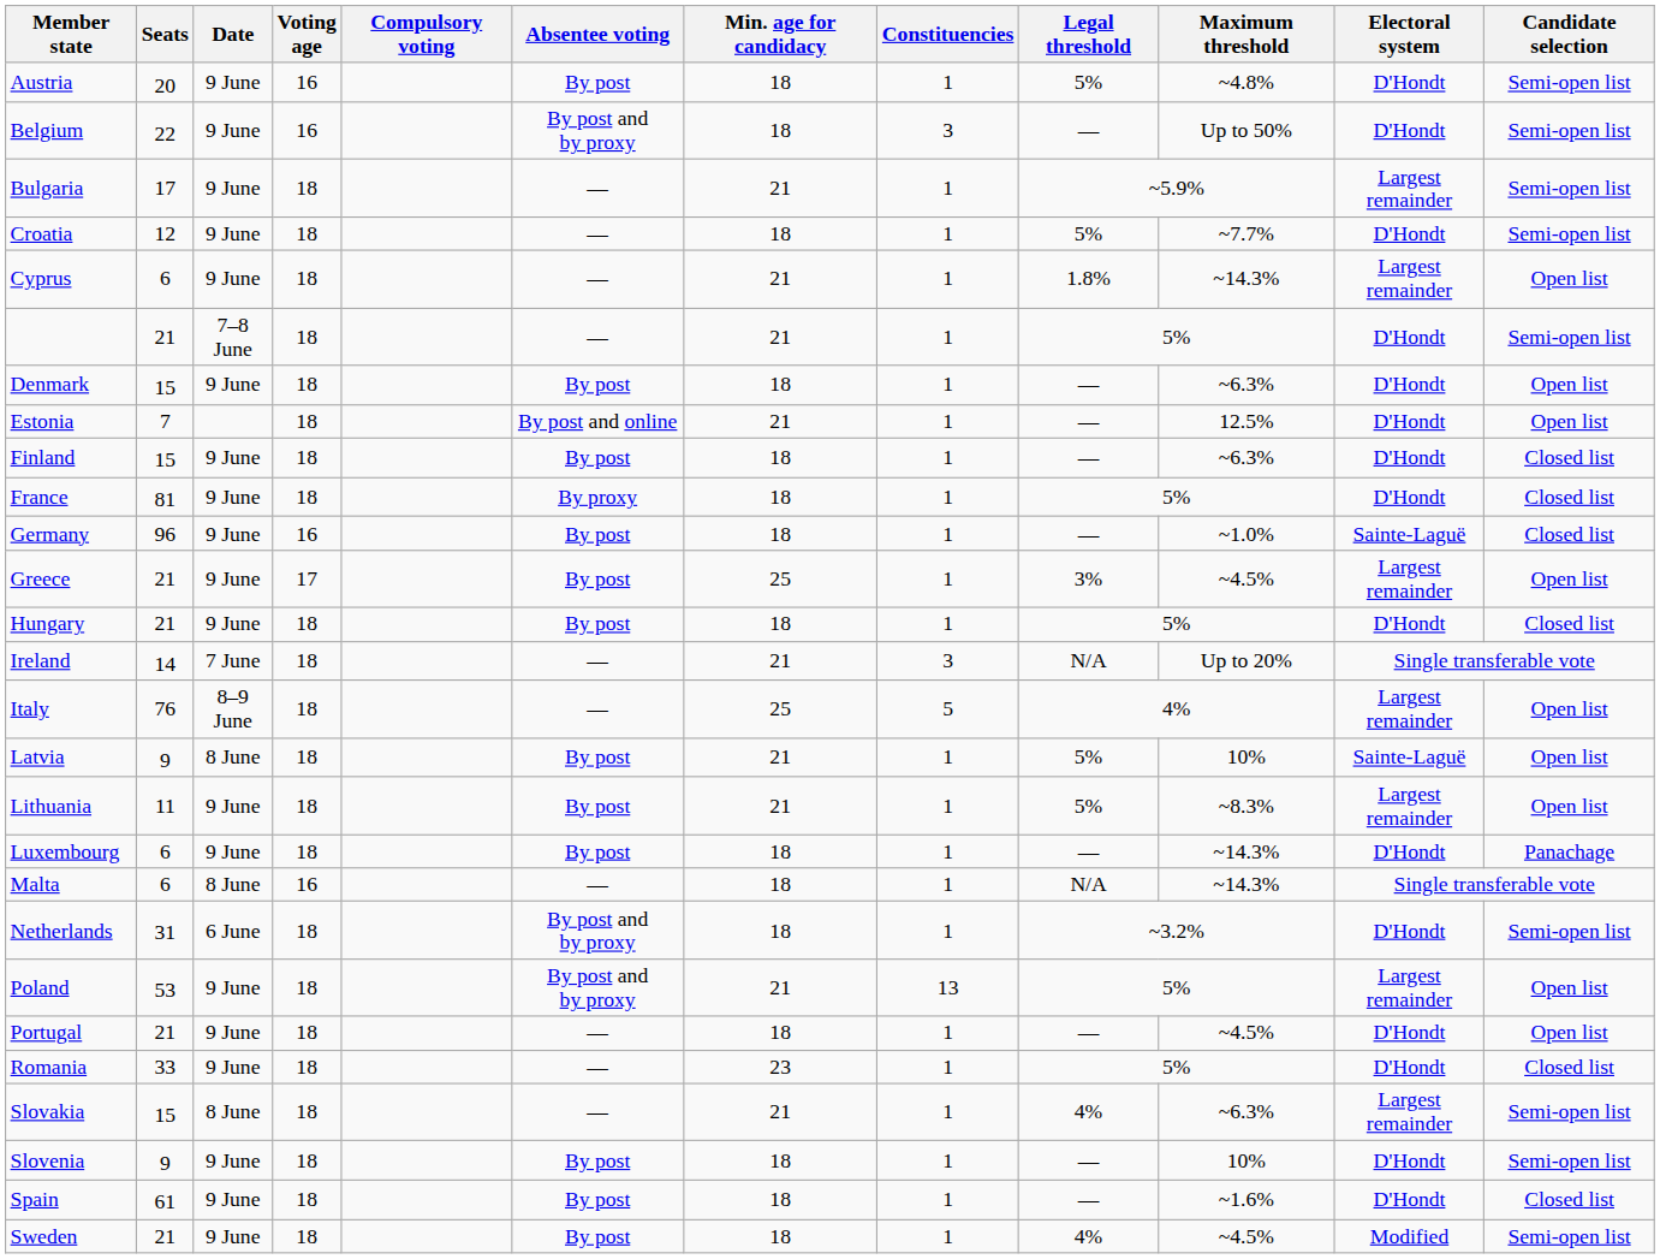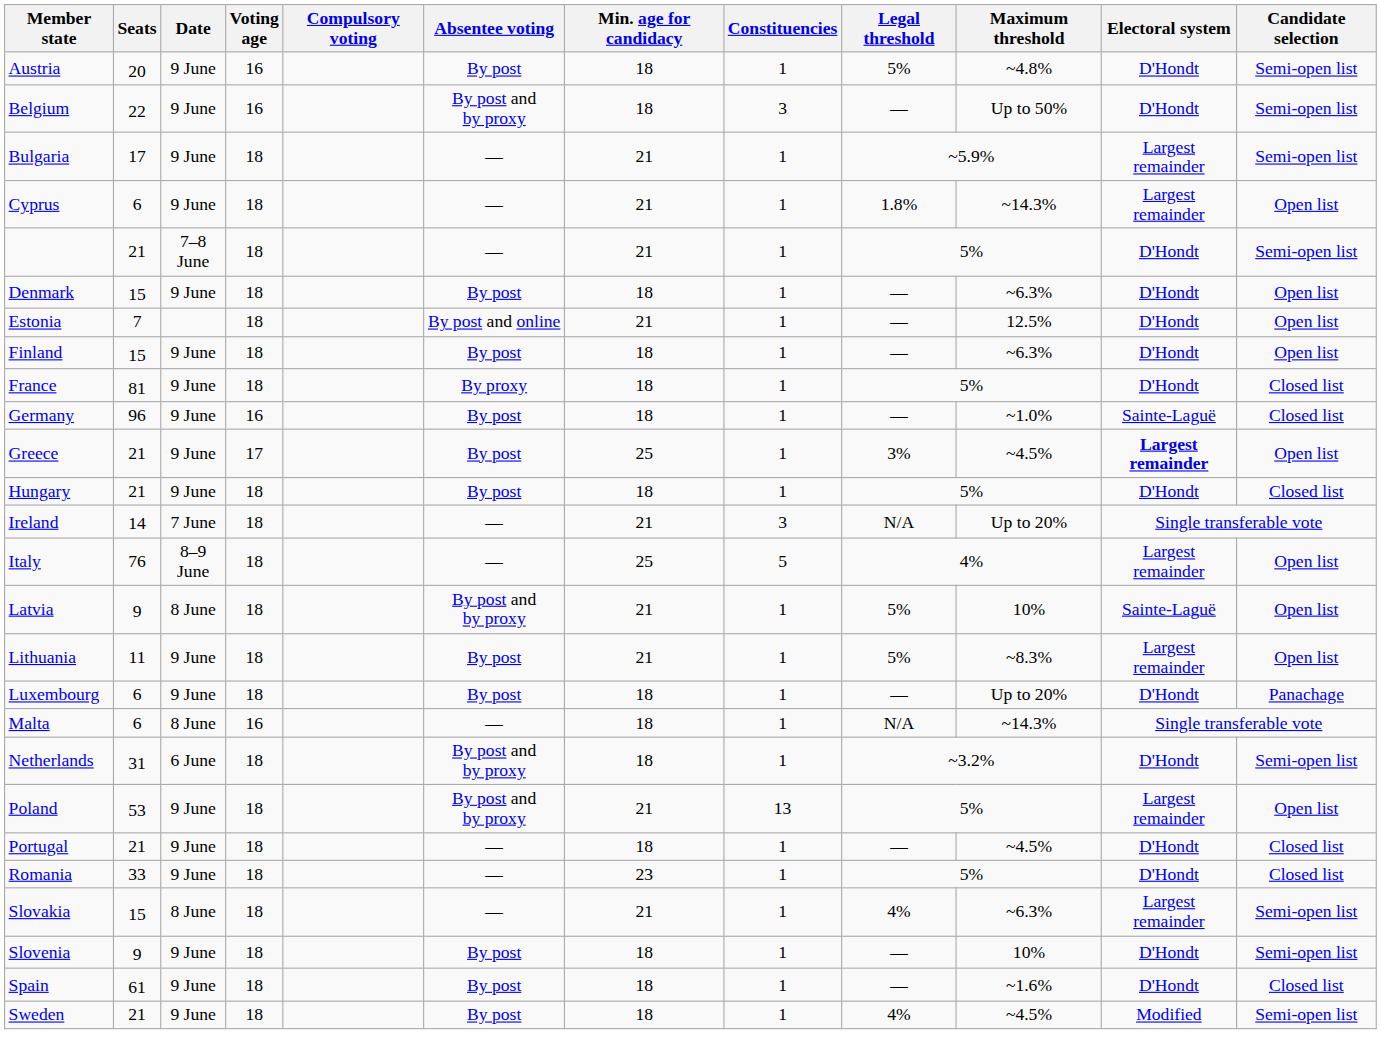- row: Croatia | 12 | 9 June | 18 | — | 18 | 1 | 5% | ~7.7% | D'Hondt | Semi-open list
Finland | Candidate selection: Closed list -> Open list
Greece | Electoral system: normal -> bold
Latvia | Absentee voting: By post -> By post and by proxy
Luxembourg | Maximum threshold: ~14.3% -> Up to 20%
Portugal | Candidate selection: Open list -> Closed list
